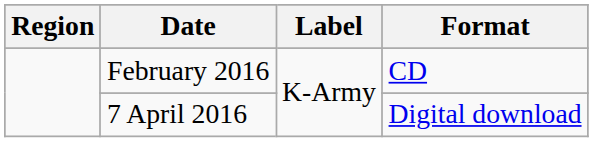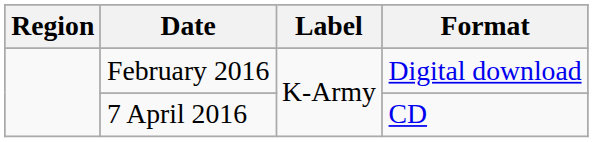February 2016 | Format: CD -> Digital download
7 April 2016 | Format: Digital download -> CD
